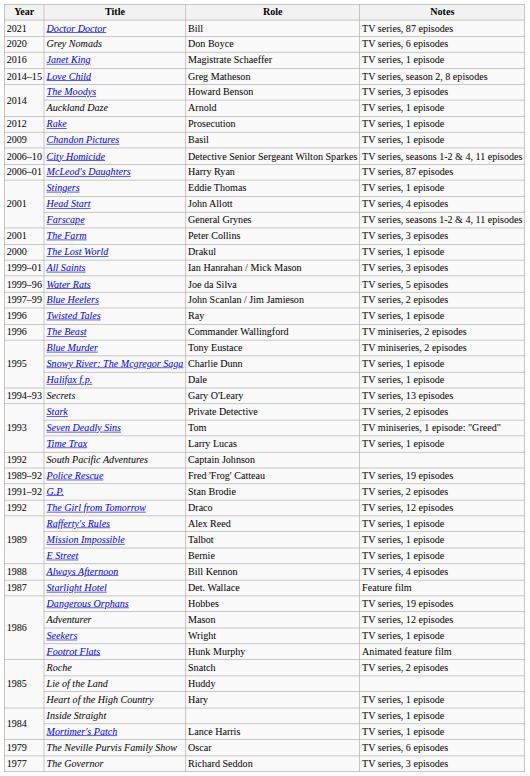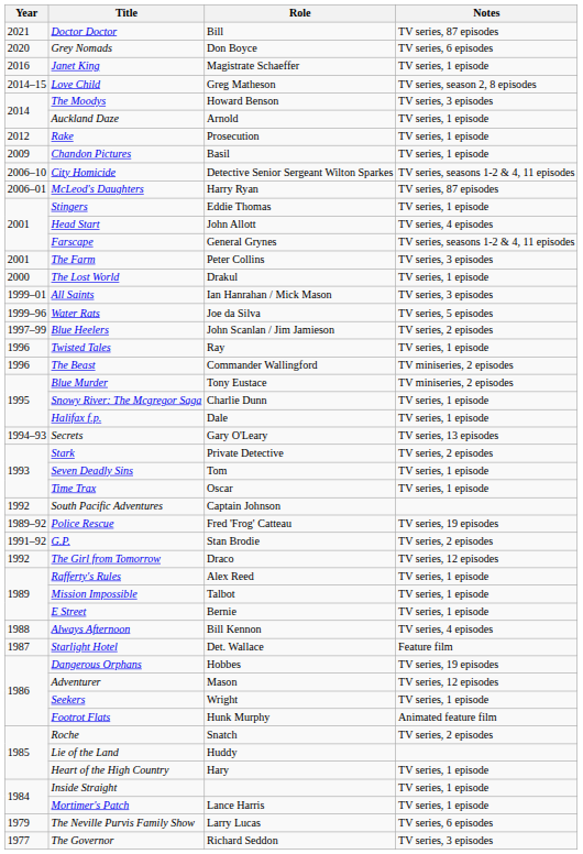Seven Deadly Sins | Notes: TV miniseries, 1 episode: "Greed" -> TV series, 1 episode
Time Trax | Role: Larry Lucas -> Oscar
The Neville Purvis Family Show | Role: Oscar -> Larry Lucas
